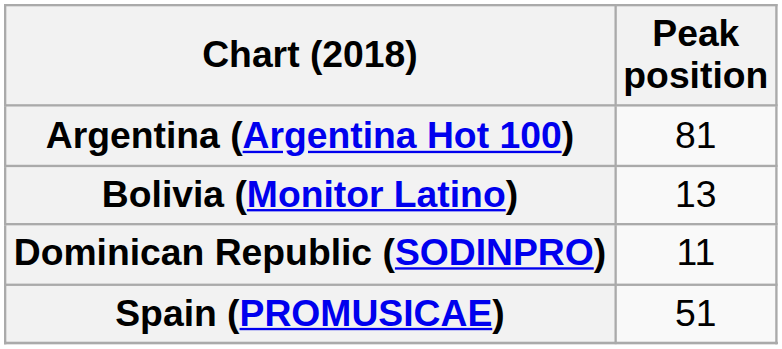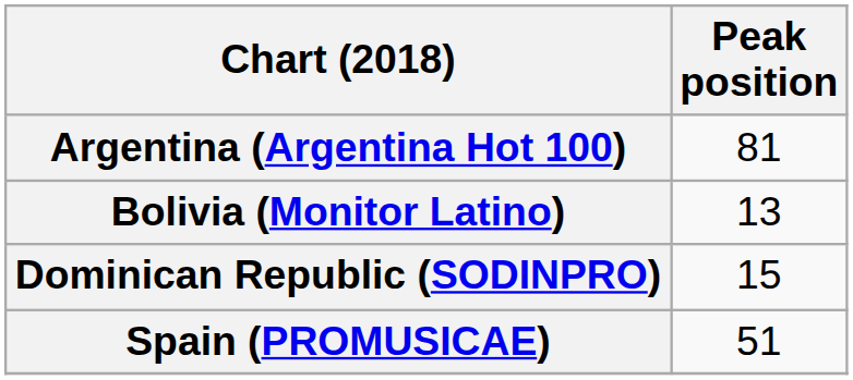Dominican Republic (SODINPRO) | Peak position: 11 -> 15
